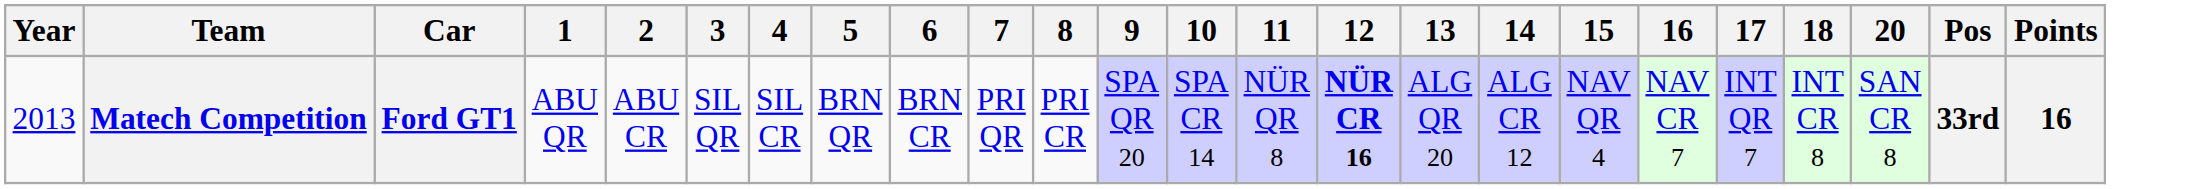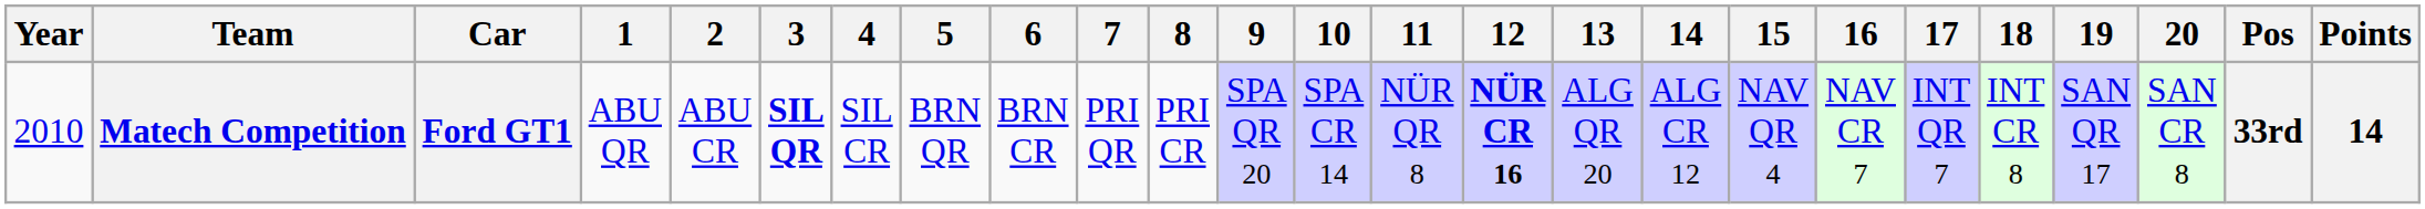+ column: 19 | SAN QR 17
Matech Competition | Year: 2013 -> 2010
Matech Competition | 3: normal -> bold
Matech Competition | Points: 16 -> 14
